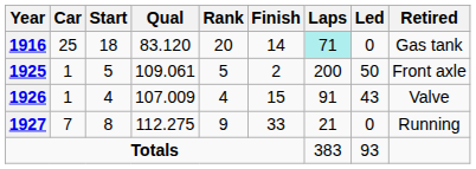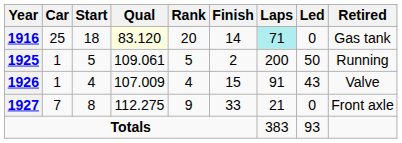1916 | Qual: no background -> lightyellow background
1925 | Retired: Front axle -> Running
1927 | Retired: Running -> Front axle
